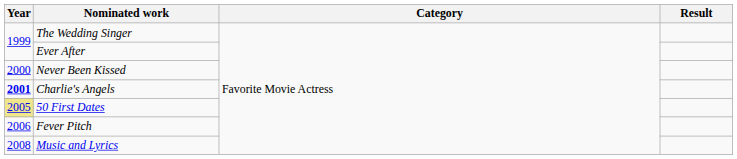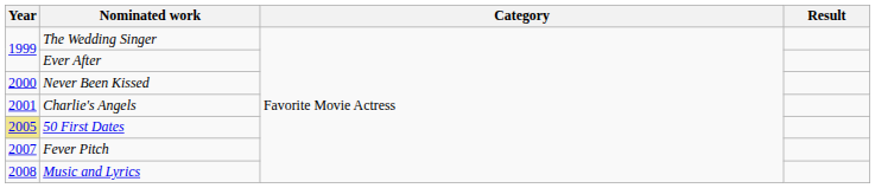Charlie's Angels | Year: bold -> normal
Fever Pitch | Year: 2006 -> 2007
